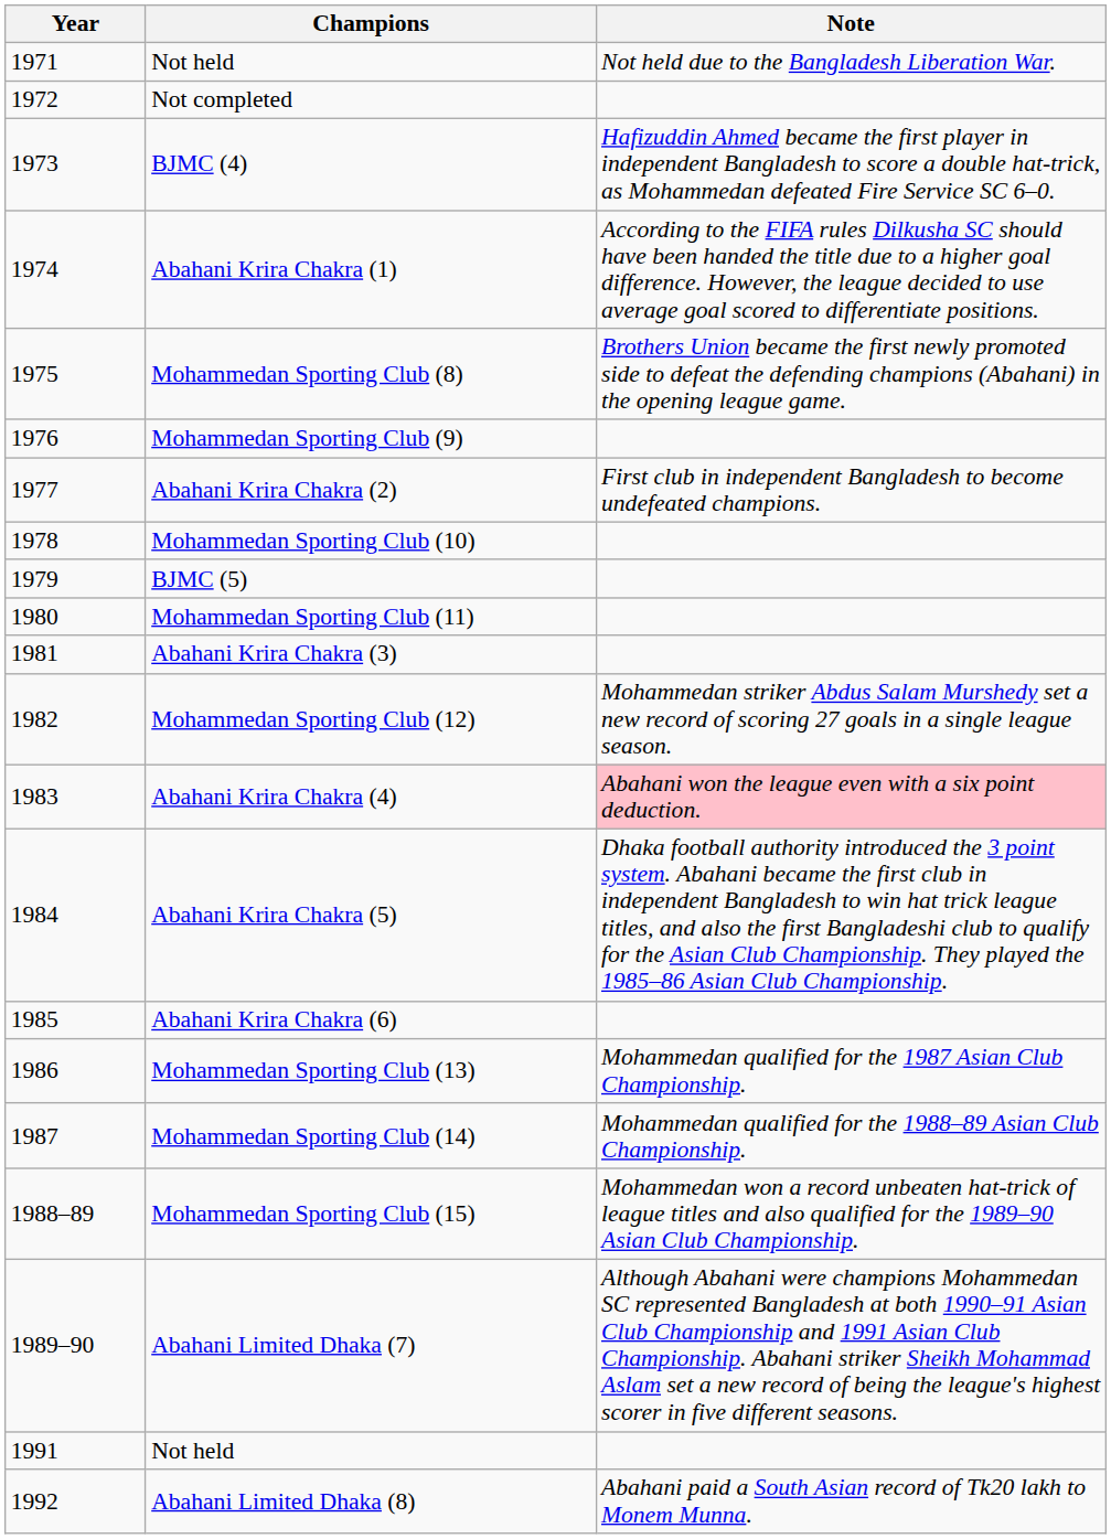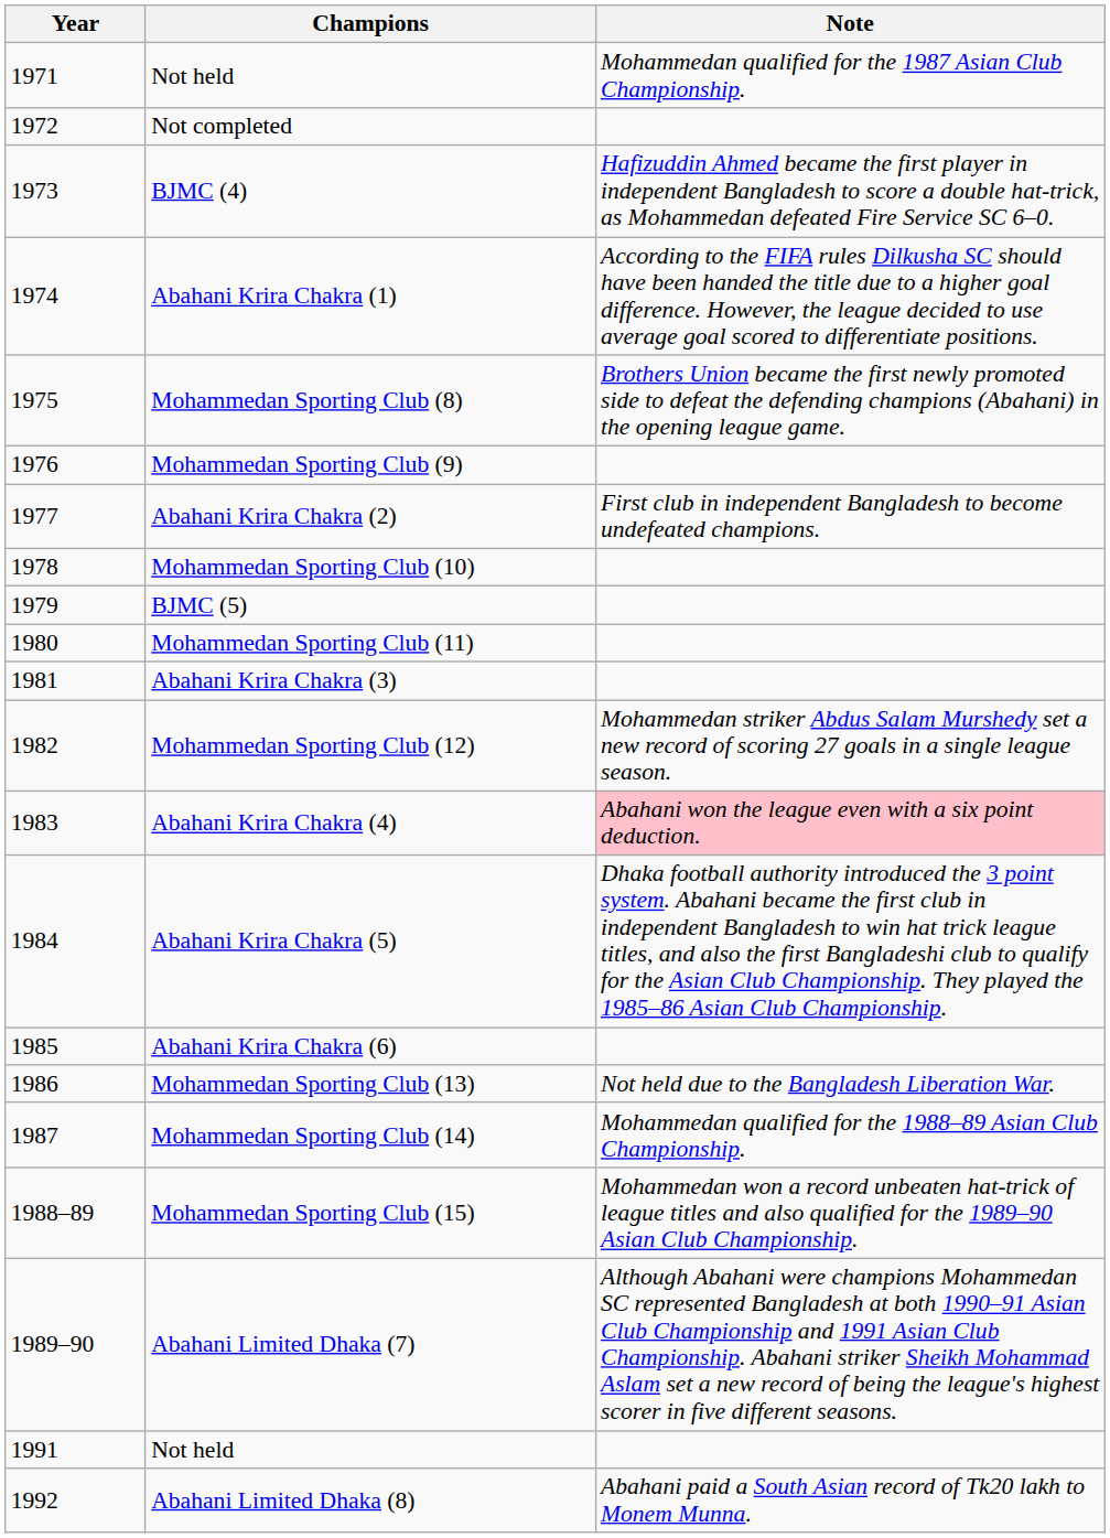1971 / Not held | Note: Not held due to the Bangladesh Liberation War. -> Mohammedan qualified for the 1987 Asian Club Championship.
Mohammedan Sporting Club (13) | Note: Mohammedan qualified for the 1987 Asian Club Championship. -> Not held due to the Bangladesh Liberation War.
